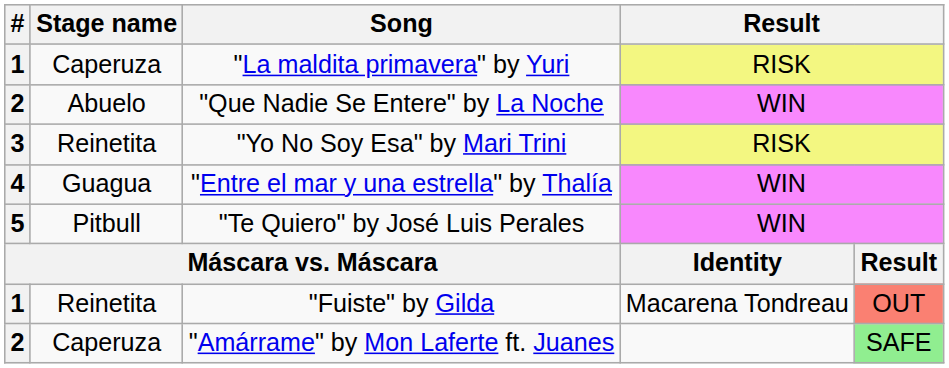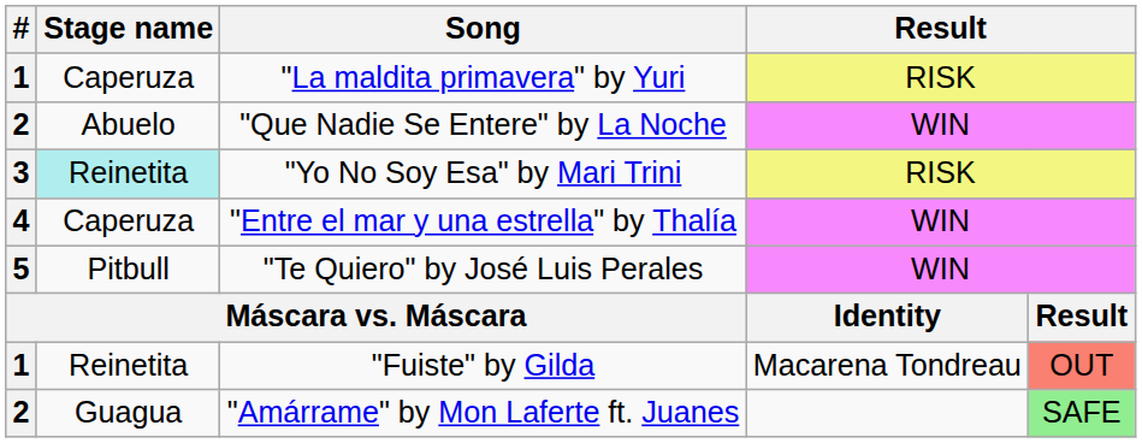"Yo No Soy Esa" by Mari Trini | Stage name: no background -> paleturquoise background
"Entre el mar y una estrella" by Thalía | Stage name: Guagua -> Caperuza
"Amárrame" by Mon Laferte ft. Juanes | Stage name: Caperuza -> Guagua
